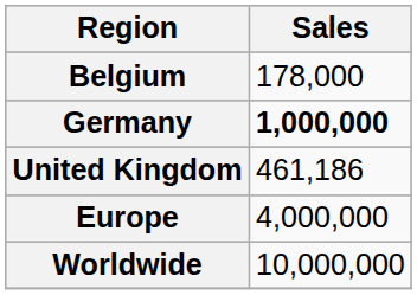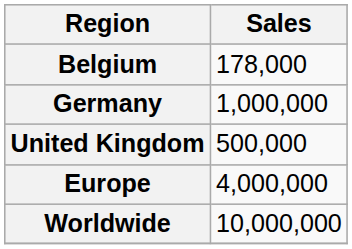Germany | Sales: bold -> normal
United Kingdom | Sales: 461,186 -> 500,000
